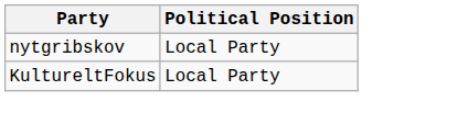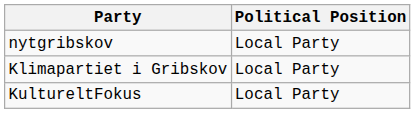+ row: Klimapartiet i Gribskov | Local Party
